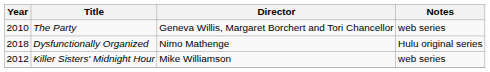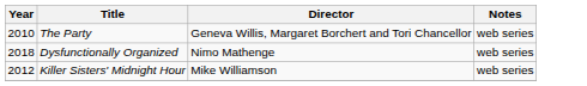Dysfunctionally Organized | Notes: Hulu original series -> web series
